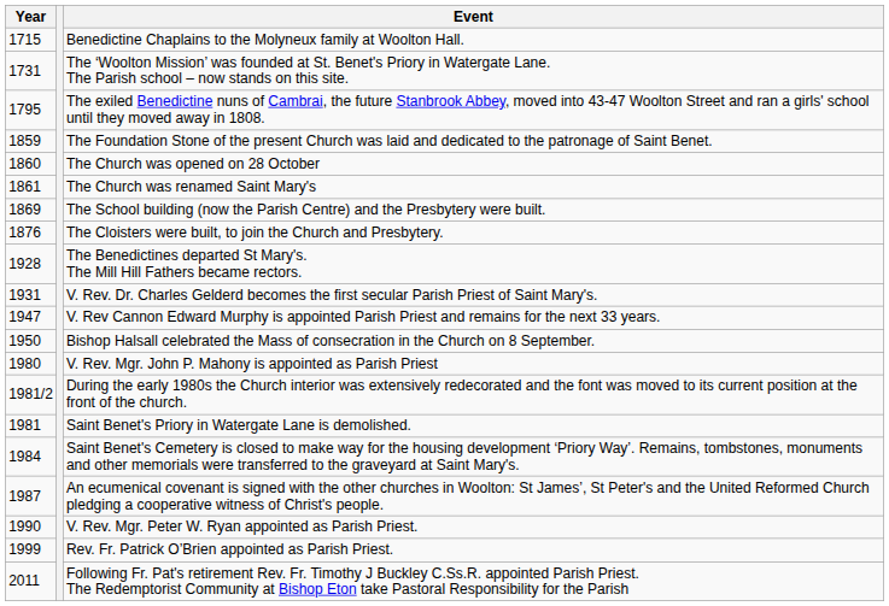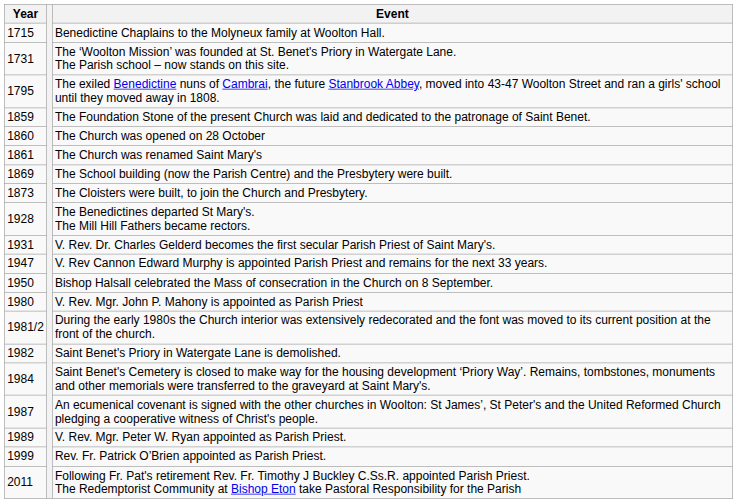The Cloisters were built, to join the Church and Presbytery. | Year: 1876 -> 1873
Saint Benet's Priory in Watergate Lane is demolished. | Year: 1981 -> 1982
V. Rev. Mgr. Peter W. Ryan appointed as Parish Priest. | Year: 1990 -> 1989
